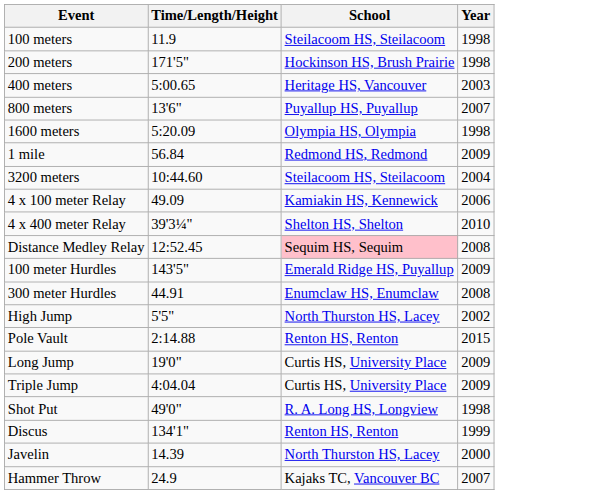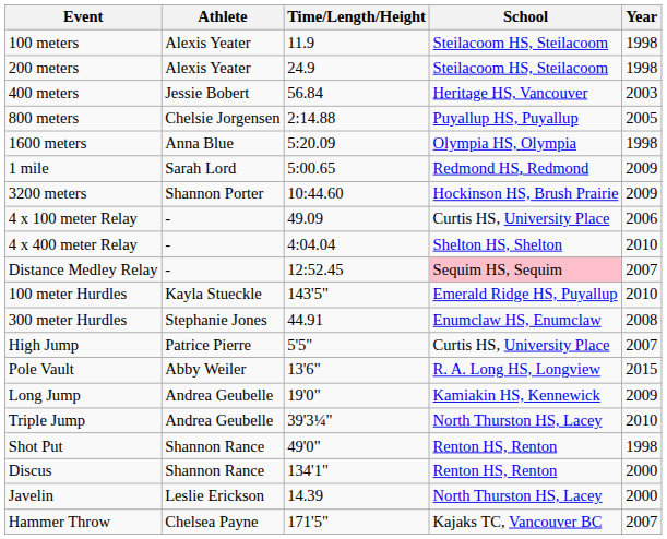+ column: Athlete | Alexis Yeater | Alexis Yeater | Jessie Bobert | Chelsie Jorgensen | Anna Blue | Sarah Lord | Shannon Porter | - | - | - | Kayla Stueckle | Stephanie Jones | Patrice Pierre | Abby Weiler | Andrea Geubelle | Andrea Geubelle | Shannon Rance | Shannon Rance | Leslie Erickson | Chelsea Payne
200 meters | Time/Length/Height: 171'5" -> 24.9
200 meters | School: Hockinson HS, Brush Prairie -> Steilacoom HS, Steilacoom
400 meters | Time/Length/Height: 5:00.65 -> 56.84
800 meters | Time/Length/Height: 13'6" -> 2:14.88
800 meters | Year: 2007 -> 2005
1 mile | Time/Length/Height: 56.84 -> 5:00.65
3200 meters | School: Steilacoom HS, Steilacoom -> Hockinson HS, Brush Prairie
3200 meters | Year: 2004 -> 2009
4 x 100 meter Relay | School: Kamiakin HS, Kennewick -> Curtis HS, University Place
4 x 400 meter Relay | Time/Length/Height: 39'3¼" -> 4:04.04
Distance Medley Relay | Year: 2008 -> 2007
100 meter Hurdles | Year: 2009 -> 2010
High Jump | School: North Thurston HS, Lacey -> Curtis HS, University Place
High Jump | Year: 2002 -> 2007
Pole Vault | Time/Length/Height: 2:14.88 -> 13'6"
Pole Vault | School: Renton HS, Renton -> R. A. Long HS, Longview
Long Jump | School: Curtis HS, University Place -> Kamiakin HS, Kennewick
Triple Jump | Time/Length/Height: 4:04.04 -> 39'3¼"
Triple Jump | School: Curtis HS, University Place -> North Thurston HS, Lacey
Triple Jump | Year: 2009 -> 2010
Shot Put | School: R. A. Long HS, Longview -> Renton HS, Renton
Discus | Year: 1999 -> 2000
Hammer Throw | Time/Length/Height: 24.9 -> 171'5"
